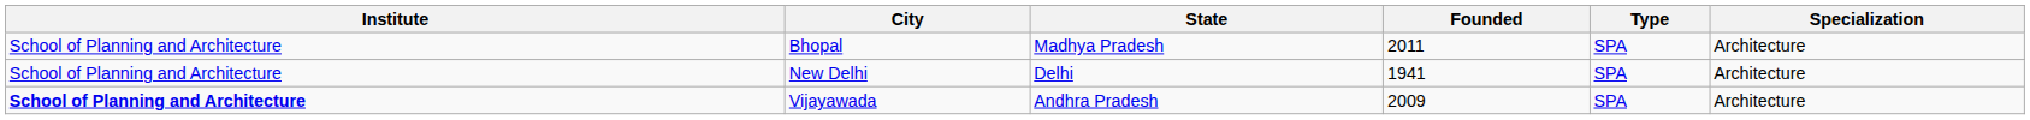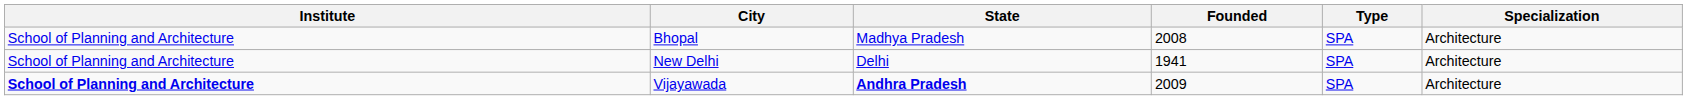Bhopal | Founded: 2011 -> 2008
Vijayawada | State: normal -> bold
